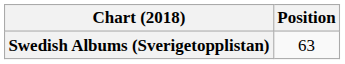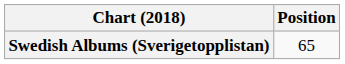Swedish Albums (Sverigetopplistan) | Position: 63 -> 65
